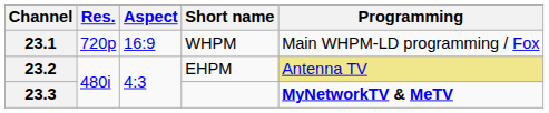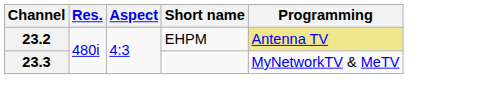- row: 23.1 | 720p | 16:9 | WHPM | Main WHPM-LD programming / Fox
23.3 | Programming: bold -> normal
